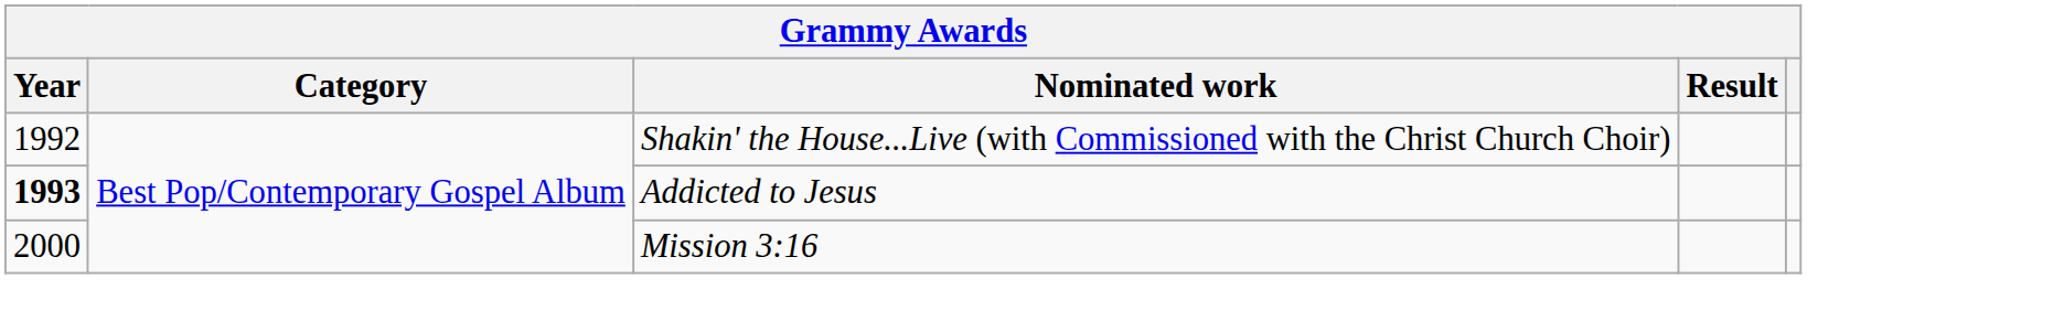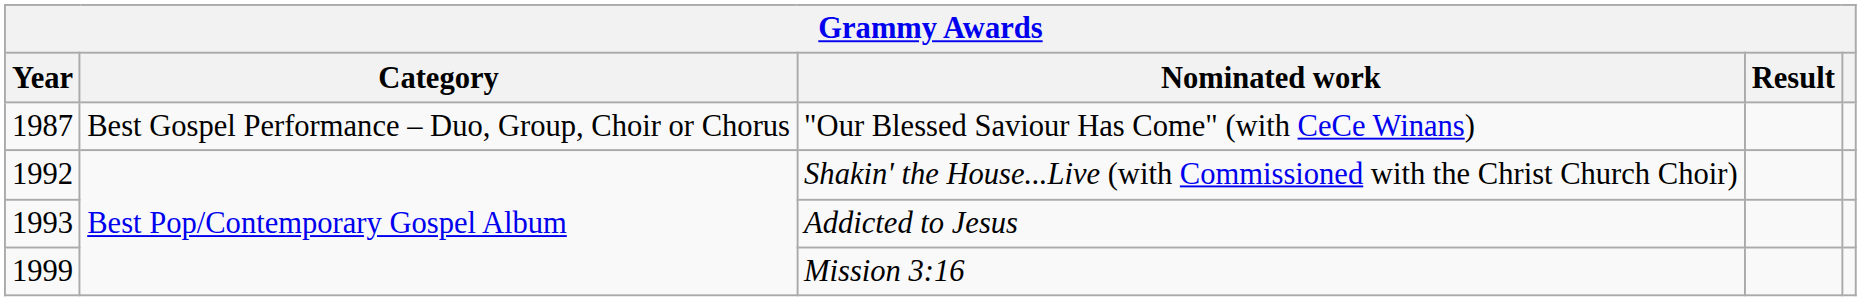+ row: 1987 | Best Gospel Performance – Duo, Group, Choir or Chorus | "Our Blessed Saviour Has Come" (with CeCe Winans)
Addicted to Jesus | Year: bold -> normal
Mission 3:16 | Year: 2000 -> 1999
